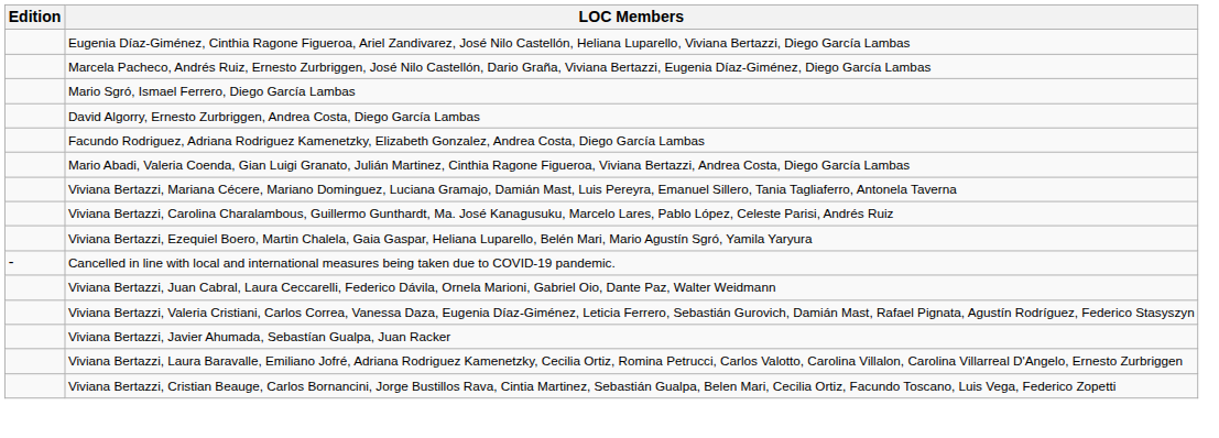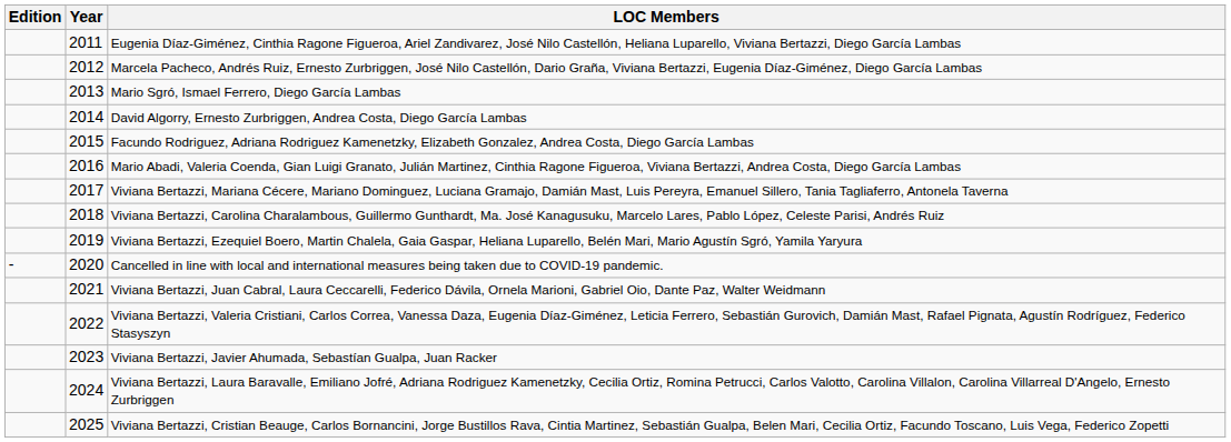+ column: Year | 2011 | 2012 | 2013 | 2014 | 2015 | 2016 | 2017 | 2018 | 2019 | 2020 | 2021 | 2022 | 2023 | 2024 | 2025
